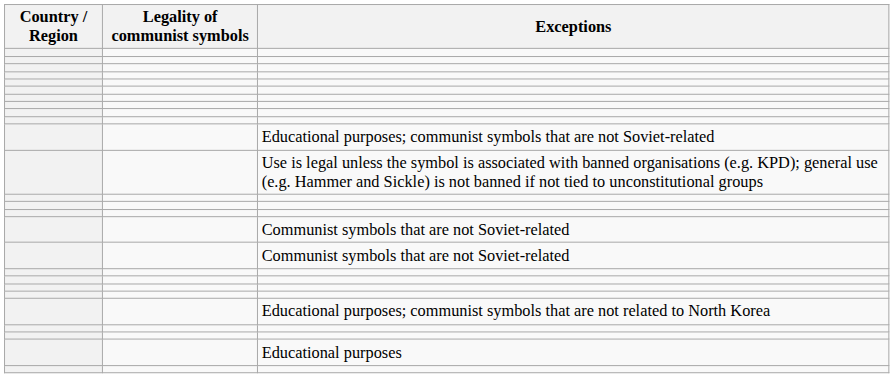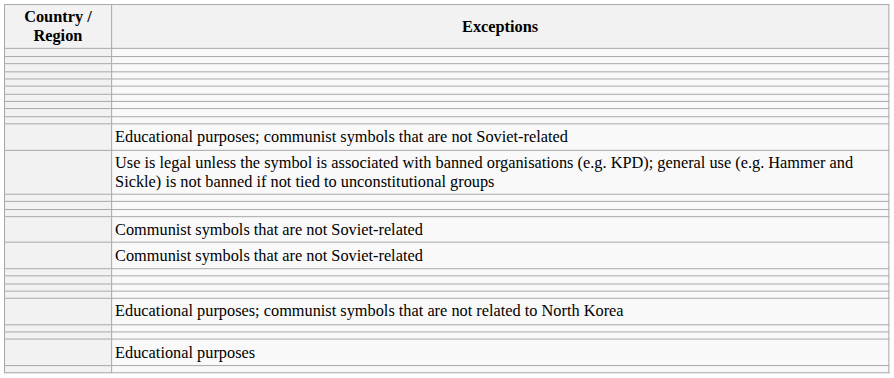- column: Legality of communist symbols
